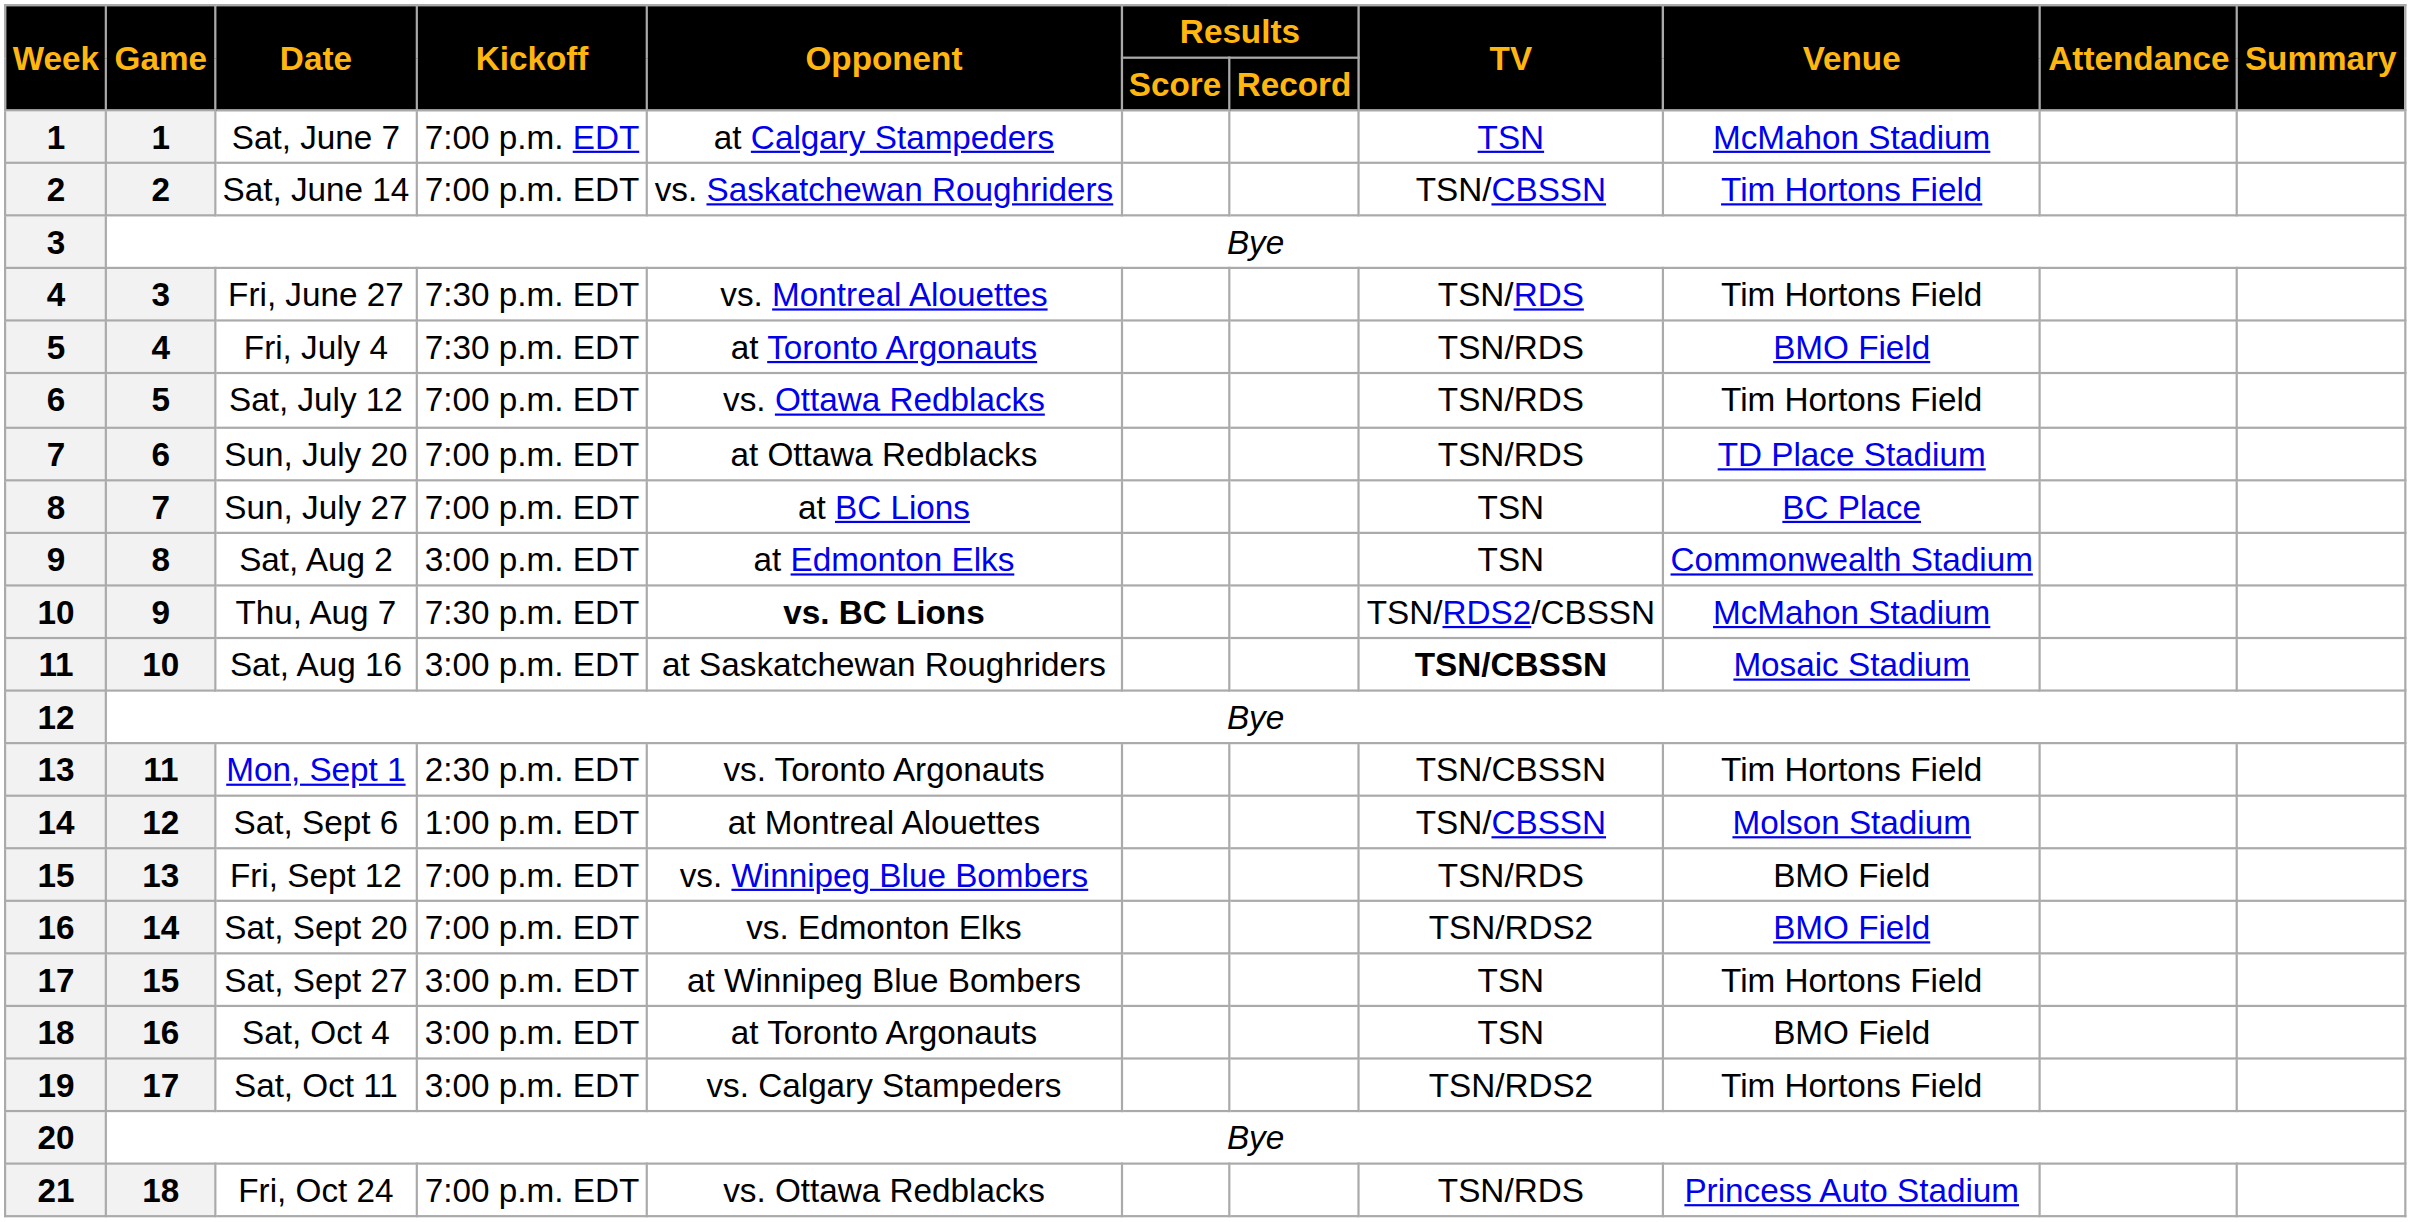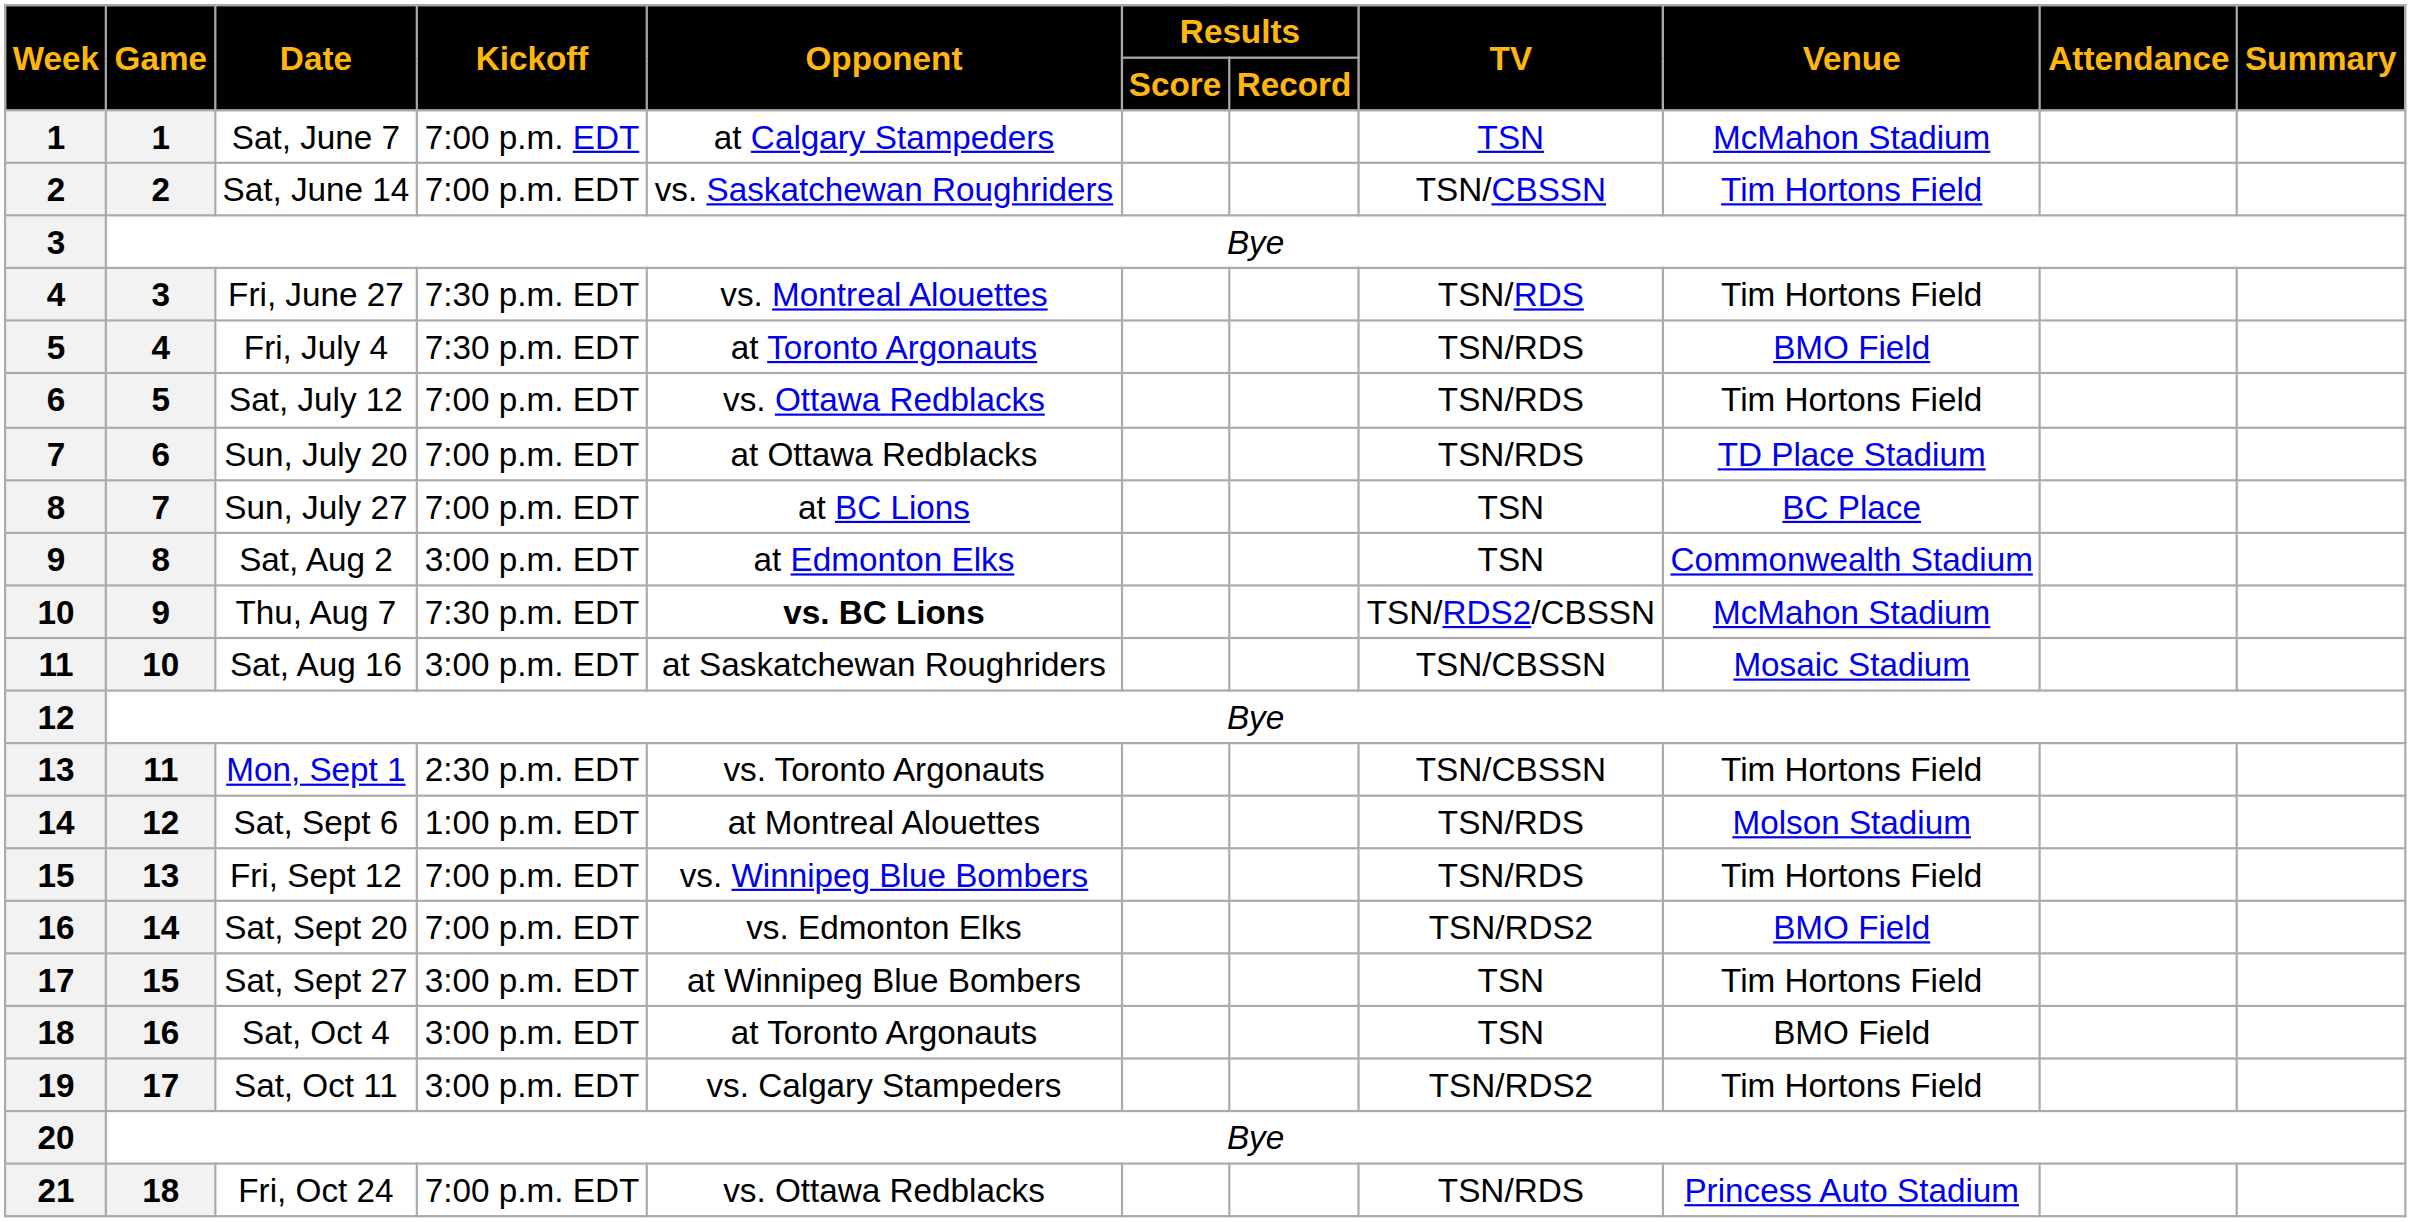Sat, Aug 16 | TV: bold -> normal
Sat, Sept 6 | TV: TSN/CBSSN -> TSN/RDS
Fri, Sept 12 | Venue: BMO Field -> Tim Hortons Field
